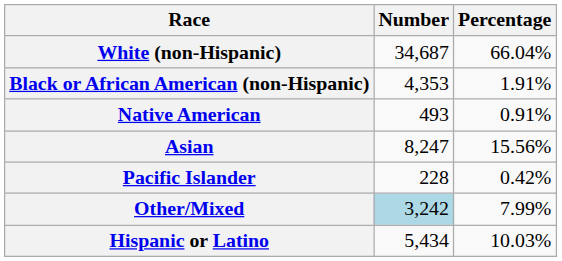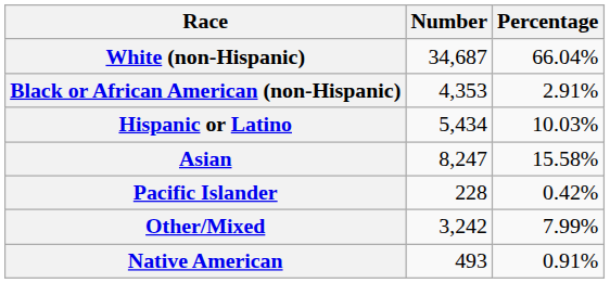Black or African American (non-Hispanic) | Percentage: 1.91% -> 2.91%
rows swapped: Native American <-> Hispanic or Latino
Asian | Percentage: 15.56% -> 15.58%
Other/Mixed | Number: lightblue background -> no background
